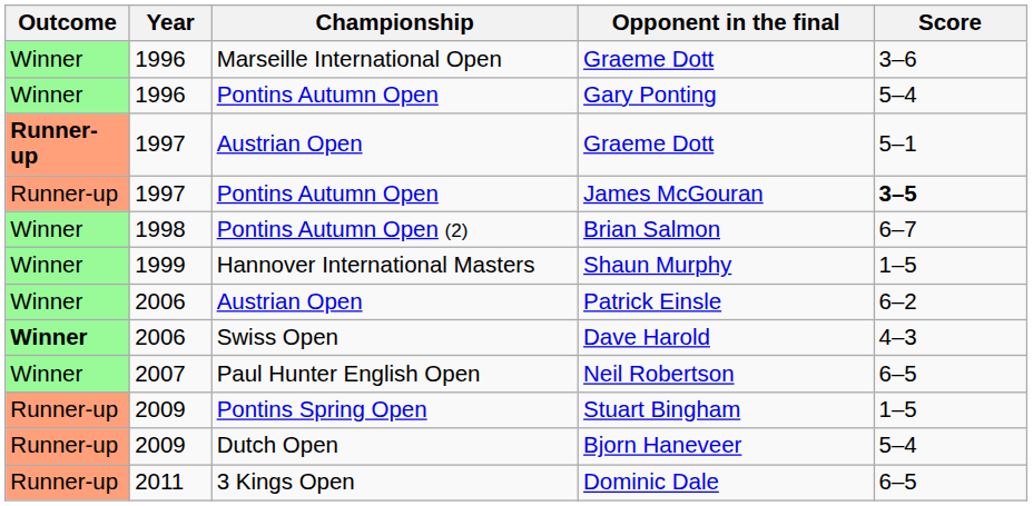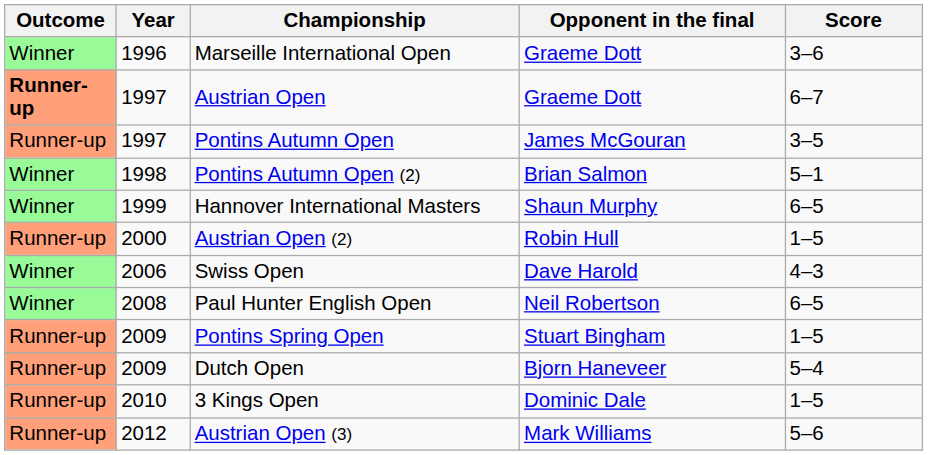- row: Winner | 1996 | Pontins Autumn Open | Gary Ponting | 5–4
Austrian Open / Graeme Dott | Score: 5–1 -> 6–7
James McGouran | Score: bold -> normal
Brian Salmon | Score: 6–7 -> 5–1
Shaun Murphy | Score: 1–5 -> 6–5
+ row: Runner-up | 2000 | Austrian Open (2) | Robin Hull | 1–5
- row: Winner | 2006 | Austrian Open | Patrick Einsle | 6–2
Dave Harold | Outcome: bold -> normal
Neil Robertson | Year: 2007 -> 2008
Dominic Dale | Year: 2011 -> 2010
Dominic Dale | Score: 6–5 -> 1–5
+ row: Runner-up | 2012 | Austrian Open (3) | Mark Williams | 5–6
